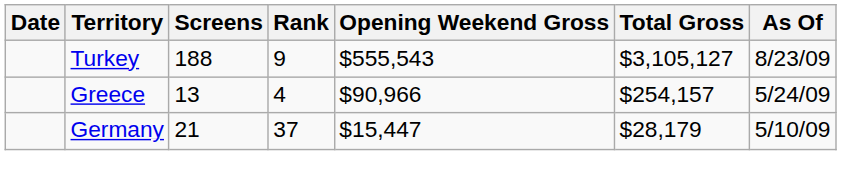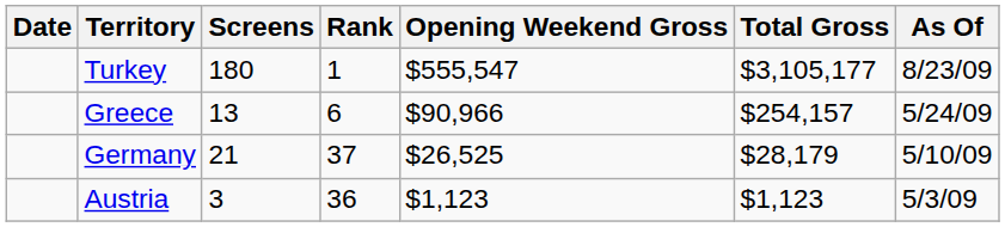Turkey | Screens: 188 -> 180
Turkey | Rank: 9 -> 1
Turkey | Opening Weekend Gross: $555,543 -> $555,547
Turkey | Total Gross: $3,105,127 -> $3,105,177
Greece | Rank: 4 -> 6
Germany | Opening Weekend Gross: $15,447 -> $26,525
+ row: Austria | 3 | 36 | $1,123 | $1,123 | 5/3/09
